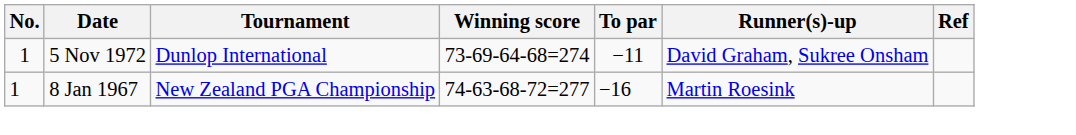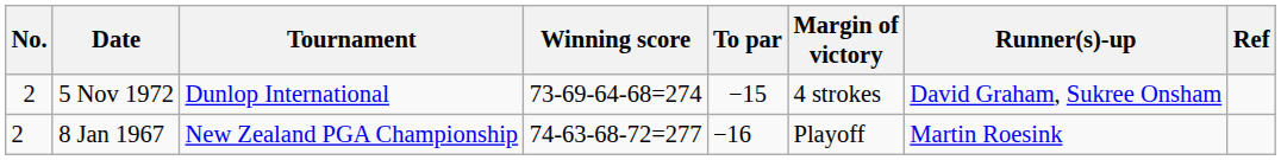+ column: Margin of victory | 4 strokes | Playoff
5 Nov 1972 | No.: 1 -> 2
5 Nov 1972 | To par: −11 -> −15
8 Jan 1967 | No.: 1 -> 2
